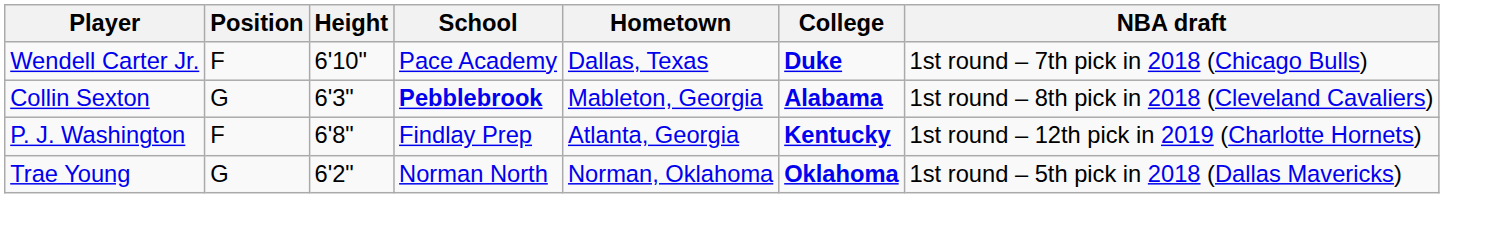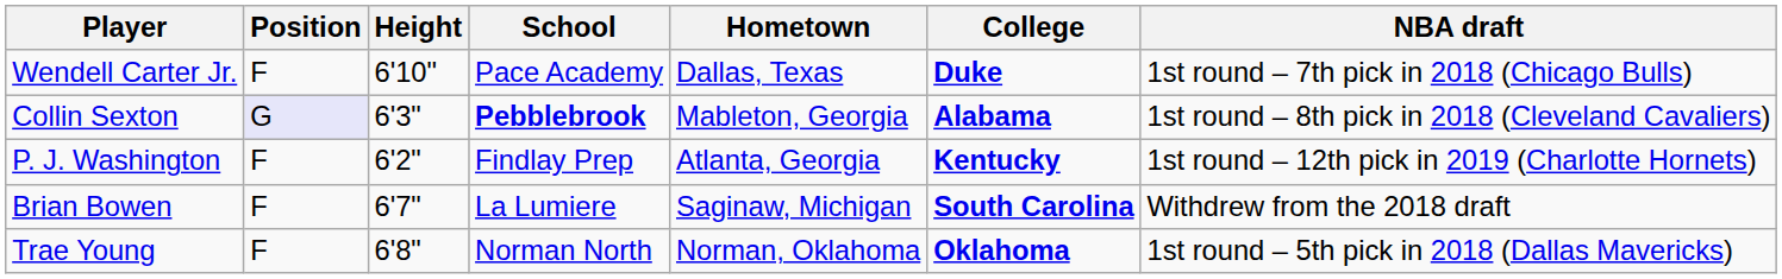Collin Sexton | Position: no background -> lavender background
P. J. Washington | Height: 6'8" -> 6'2"
+ row: Brian Bowen | F | 6'7" | La Lumiere | Saginaw, Michigan | South Carolina | Withdrew from the 2018 draft
Trae Young | Position: G -> F
Trae Young | Height: 6'2" -> 6'8"
